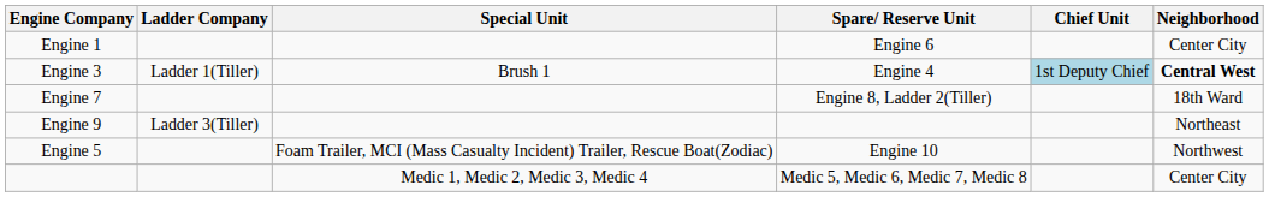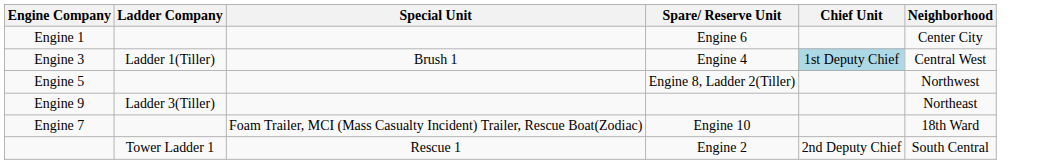Engine 4 | Neighborhood: bold -> normal
Engine 8, Ladder 2(Tiller) | Engine Company: Engine 7 -> Engine 5
Engine 8, Ladder 2(Tiller) | Neighborhood: 18th Ward -> Northwest
Engine 10 | Engine Company: Engine 5 -> Engine 7
Engine 10 | Neighborhood: Northwest -> 18th Ward
+ row: Tower Ladder 1 | Rescue 1 | Engine 2 | 2nd Deputy Chief | South Central
- row: Medic 1, Medic 2, Medic 3, Medic 4 | Medic 5, Medic 6, Medic 7, Medic 8 | Center City
